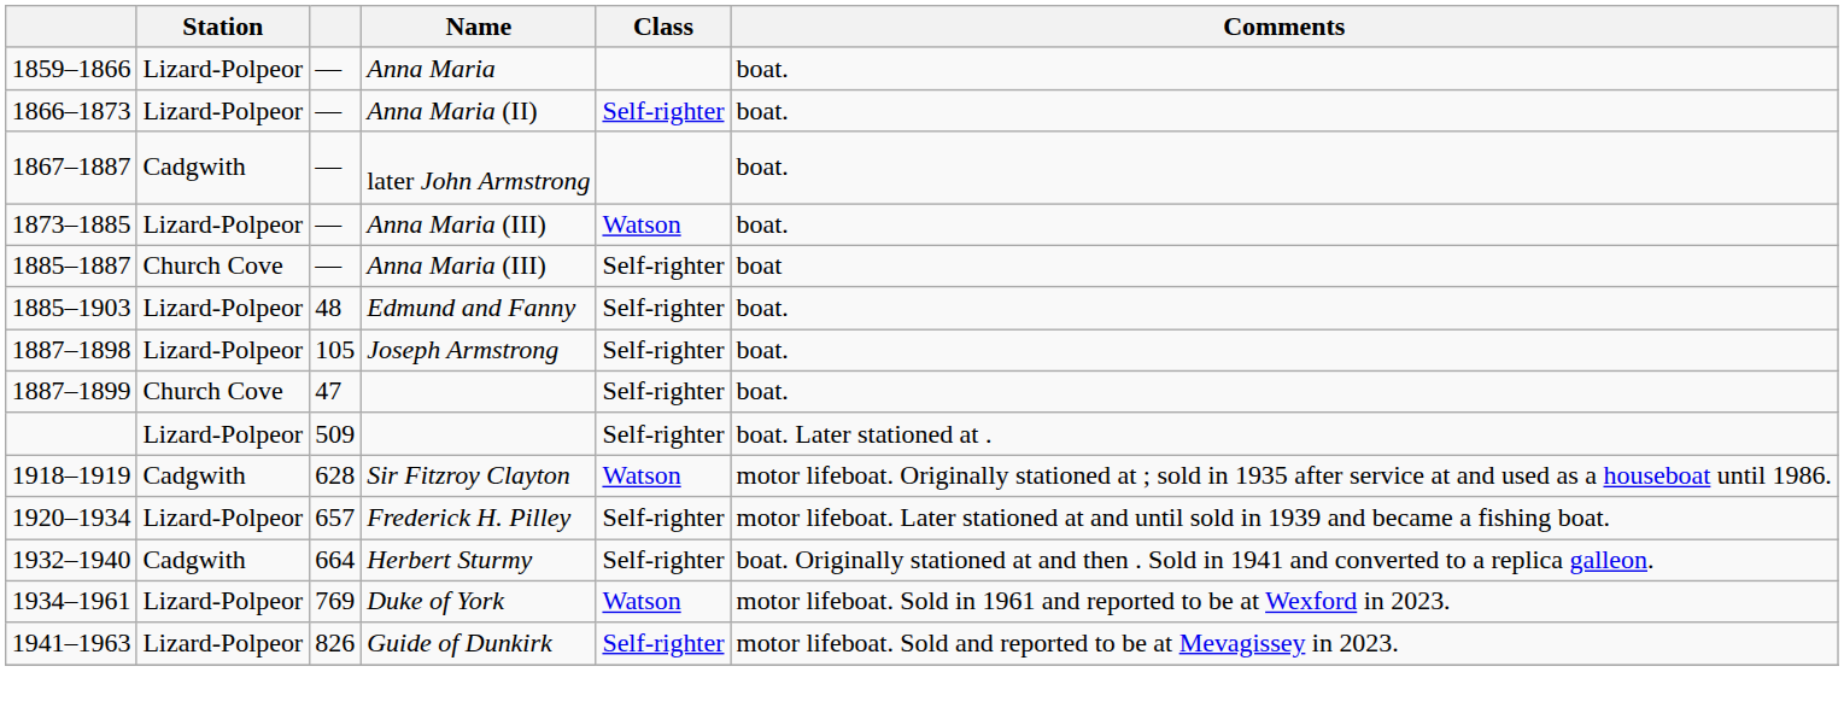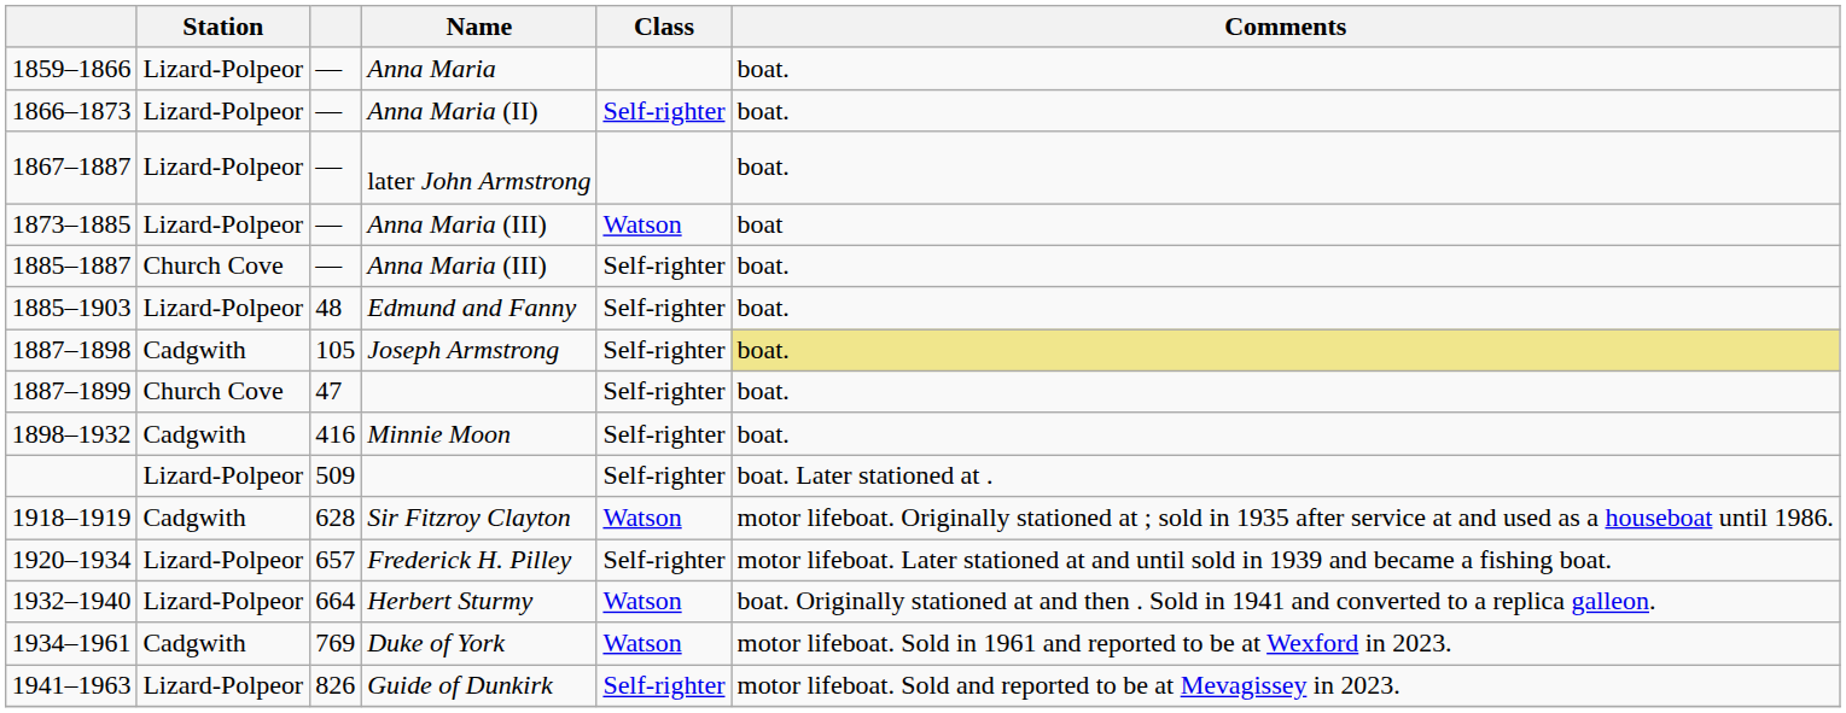1867–1887 | Station: Cadgwith -> Lizard-Polpeor
1873–1885 | Comments: boat. -> boat
1885–1887 | Comments: boat -> boat.
1887–1898 | Station: Lizard-Polpeor -> Cadgwith
1887–1898 | Comments: no background -> khaki background
+ row: 1898–1932 | Cadgwith | 416 | Minnie Moon | Self-righter | boat.
1932–1940 | Station: Cadgwith -> Lizard-Polpeor
1932–1940 | Class: Self-righter -> Watson
1934–1961 | Station: Lizard-Polpeor -> Cadgwith
